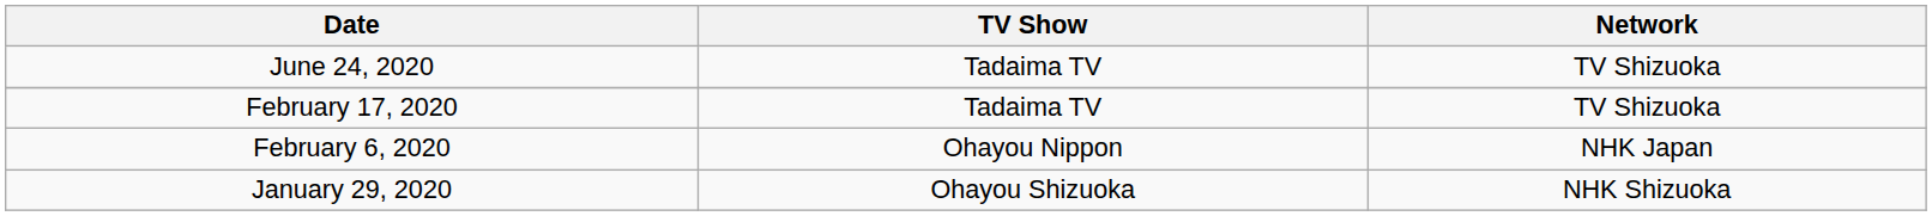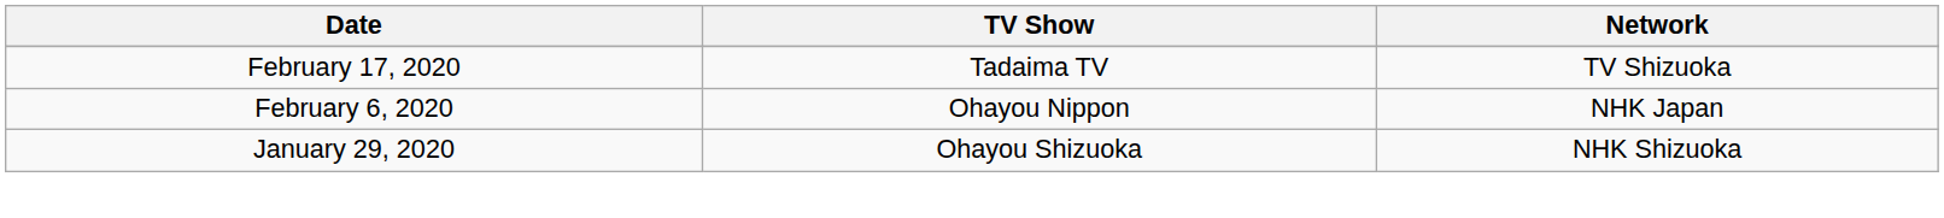- row: June 24, 2020 | Tadaima TV | TV Shizuoka
